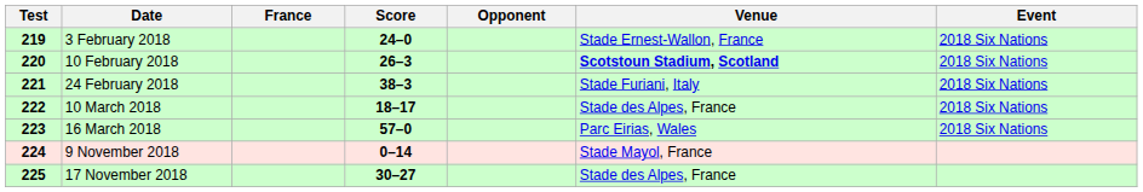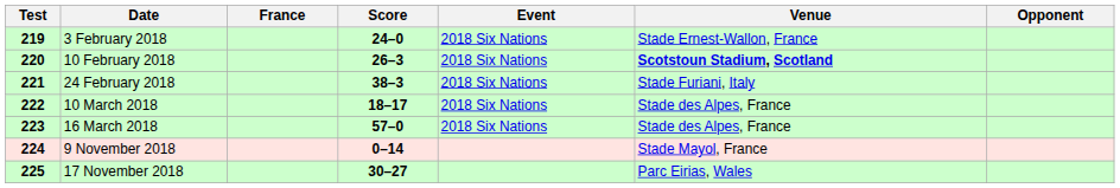columns swapped: Opponent <-> Event
16 March 2018 | Venue: Parc Eirias, Wales -> Stade des Alpes, France
17 November 2018 | Venue: Stade des Alpes, France -> Parc Eirias, Wales
